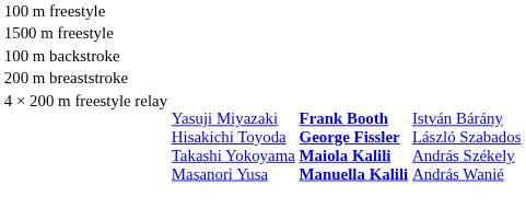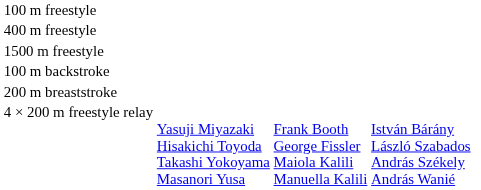+ row: 400 m freestyle
4 × 200 m freestyle relay | column 3: bold -> normal
